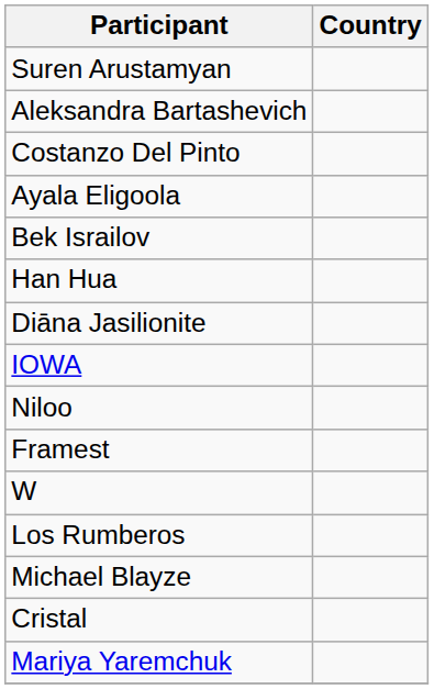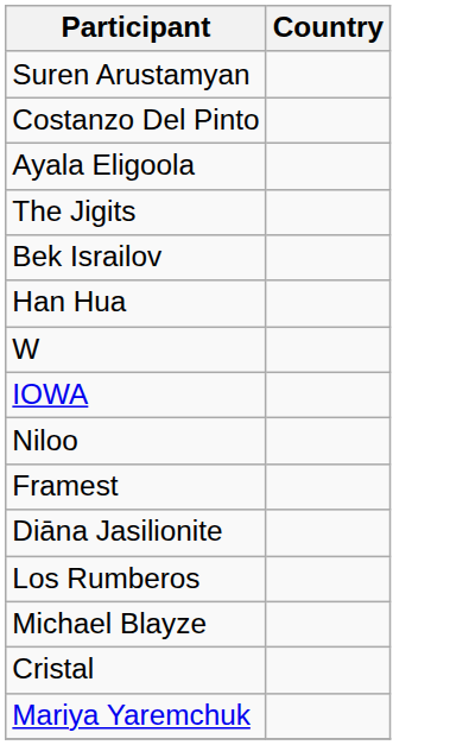- row: Aleksandra Bartashevich
+ row: The Jigits
rows swapped: W <-> Diāna Jasilionite
